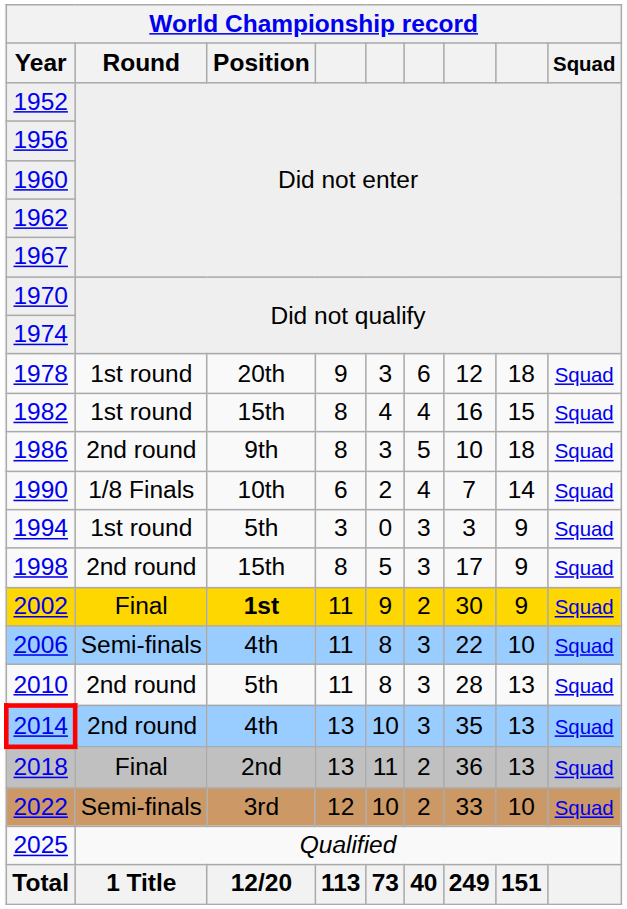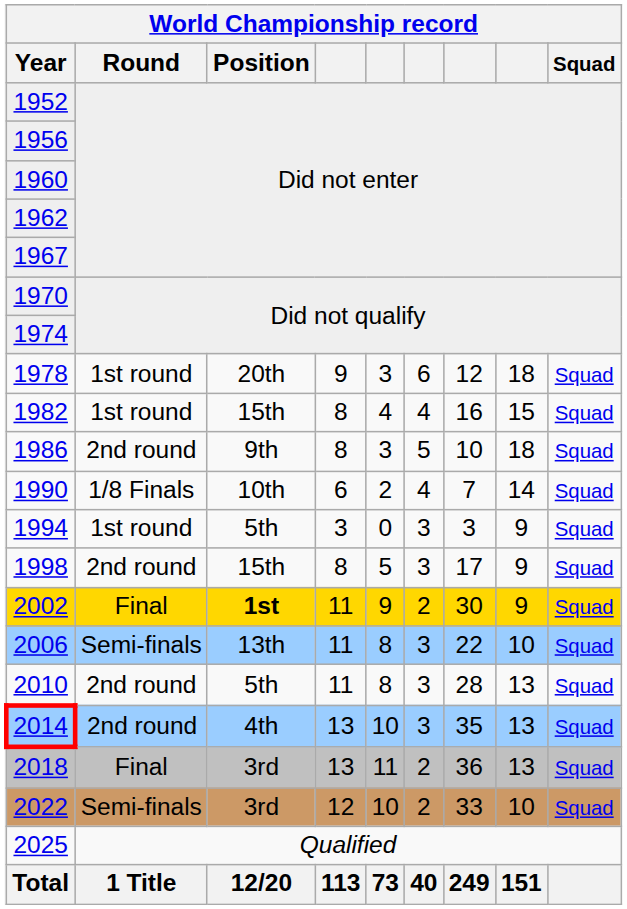2006 | Position: 4th -> 13th
2018 | Position: 2nd -> 3rd
